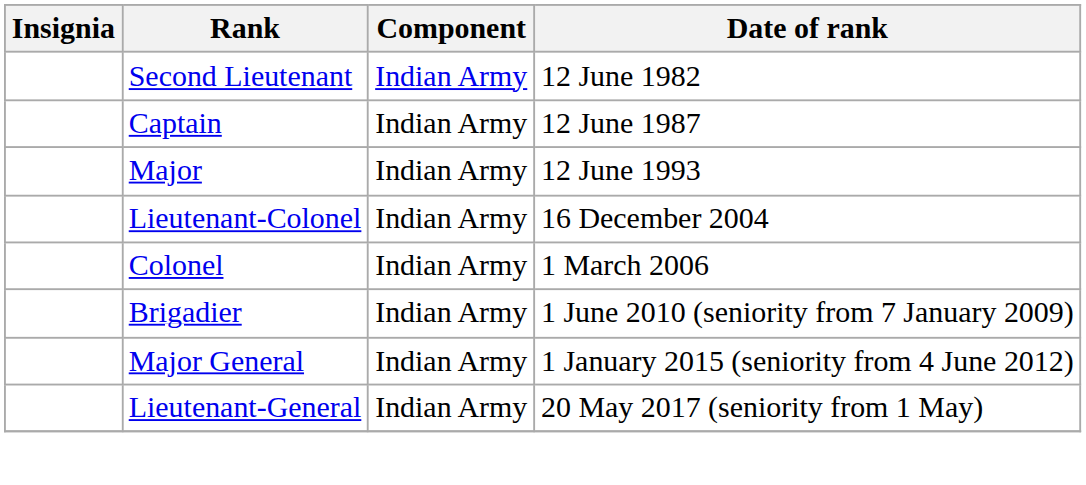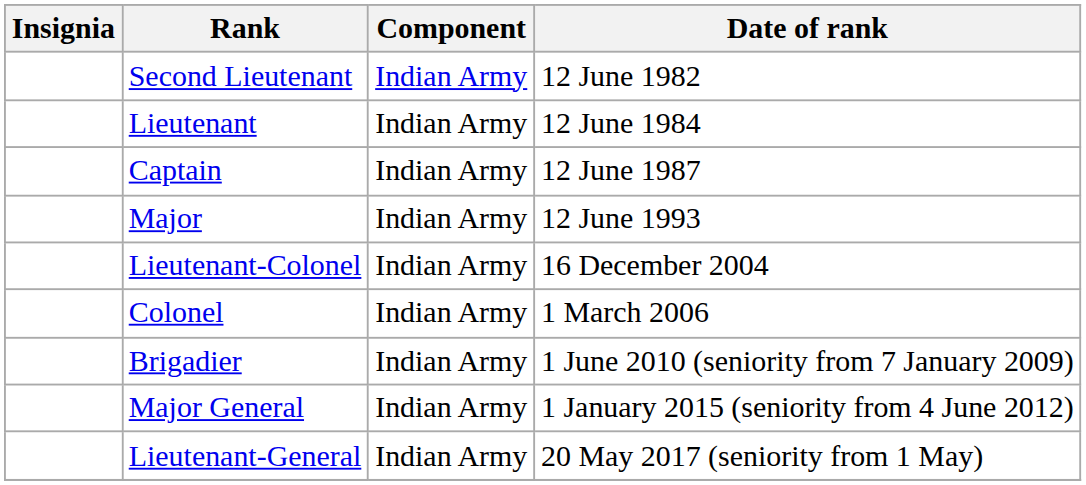+ row: Lieutenant | Indian Army | 12 June 1984
